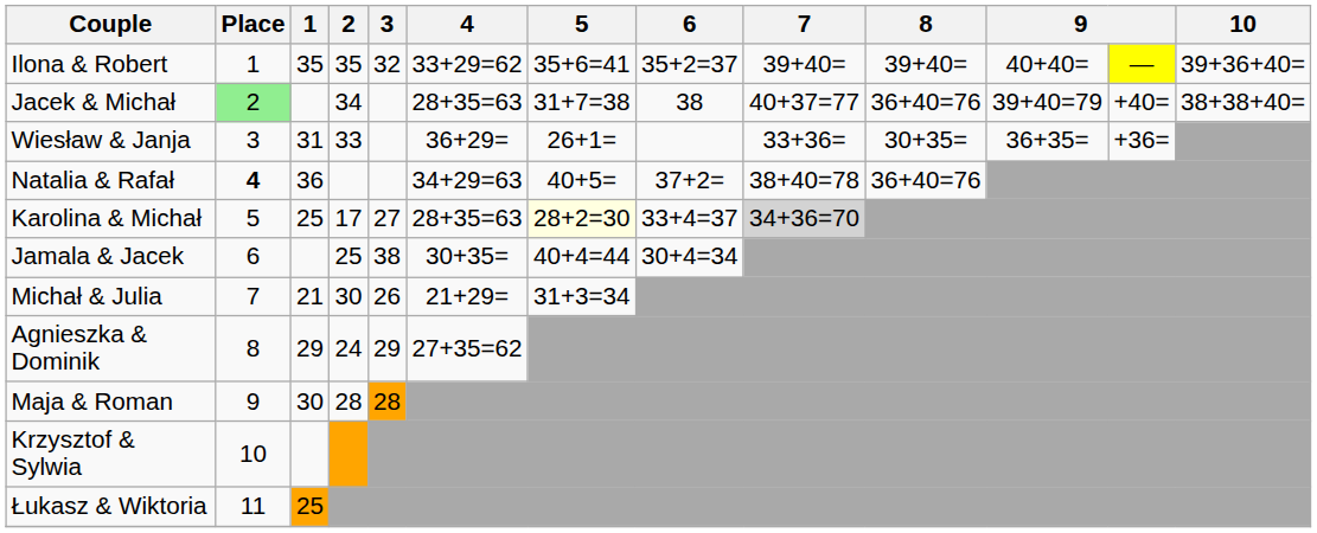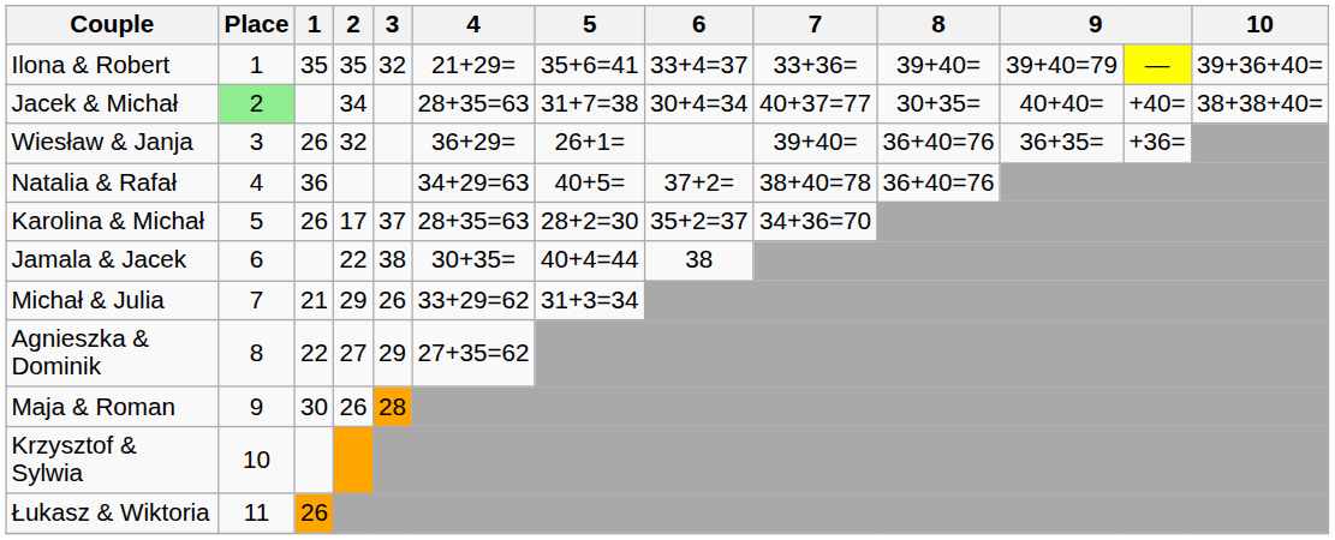Ilona & Robert | 4: 33+29=62 -> 21+29=
Ilona & Robert | 6: 35+2=37 -> 33+4=37
Ilona & Robert | 7: 39+40= -> 33+36=
Ilona & Robert | column 11: 40+40= -> 39+40=79
Jacek & Michał | 6: 38 -> 30+4=34
Jacek & Michał | 8: 36+40=76 -> 30+35=
Jacek & Michał | column 11: 39+40=79 -> 40+40=
Wiesław & Janja | 1: 31 -> 26
Wiesław & Janja | 2: 33 -> 32
Wiesław & Janja | 7: 33+36= -> 39+40=
Wiesław & Janja | 8: 30+35= -> 36+40=76
Natalia & Rafał | Place: bold -> normal
Karolina & Michał | 1: 25 -> 26
Karolina & Michał | 3: 27 -> 37
Karolina & Michał | 5: lightyellow background -> no background
Karolina & Michał | 6: 33+4=37 -> 35+2=37
Karolina & Michał | 7: lightgrey background -> no background
Jamala & Jacek | 2: 25 -> 22
Jamala & Jacek | 6: 30+4=34 -> 38
Michał & Julia | 2: 30 -> 29
Michał & Julia | 4: 21+29= -> 33+29=62
Agnieszka & Dominik | 1: 29 -> 22
Agnieszka & Dominik | 2: 24 -> 27
Maja & Roman | 2: 28 -> 26
Łukasz & Wiktoria | 1: 25 -> 26
